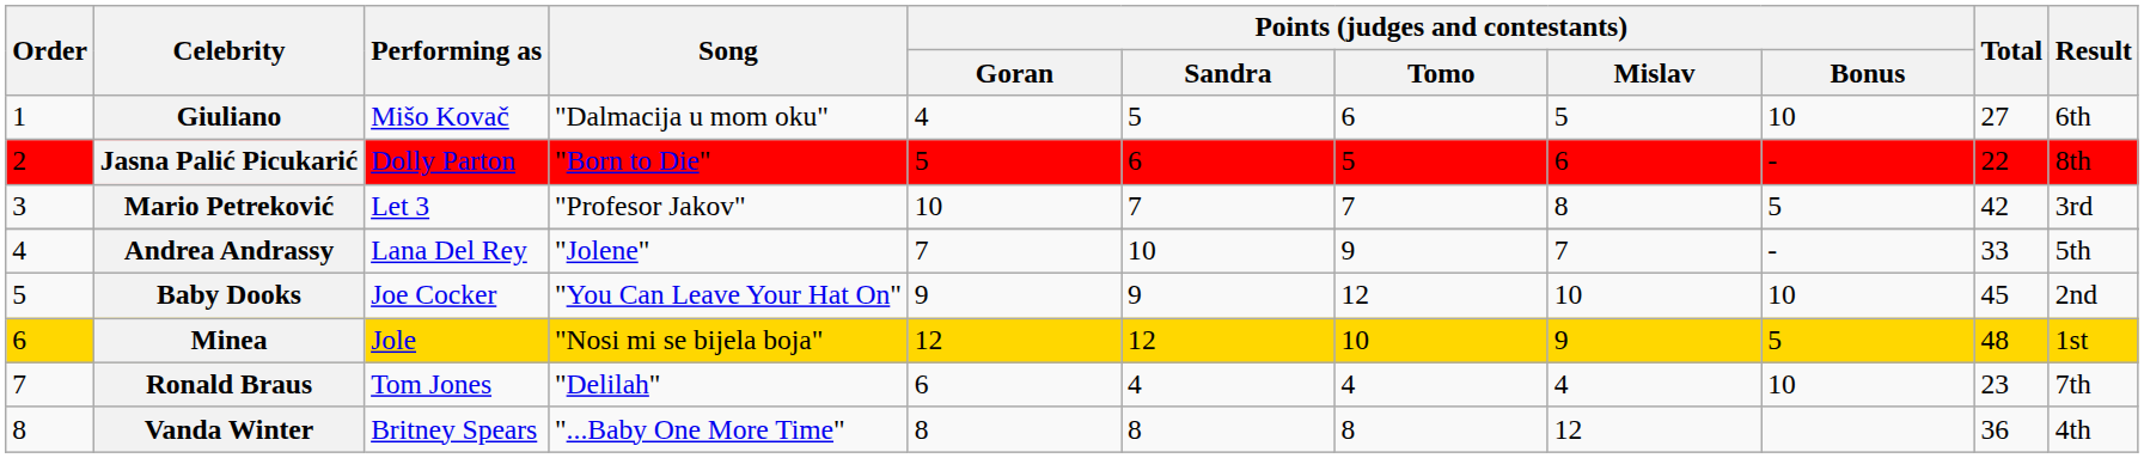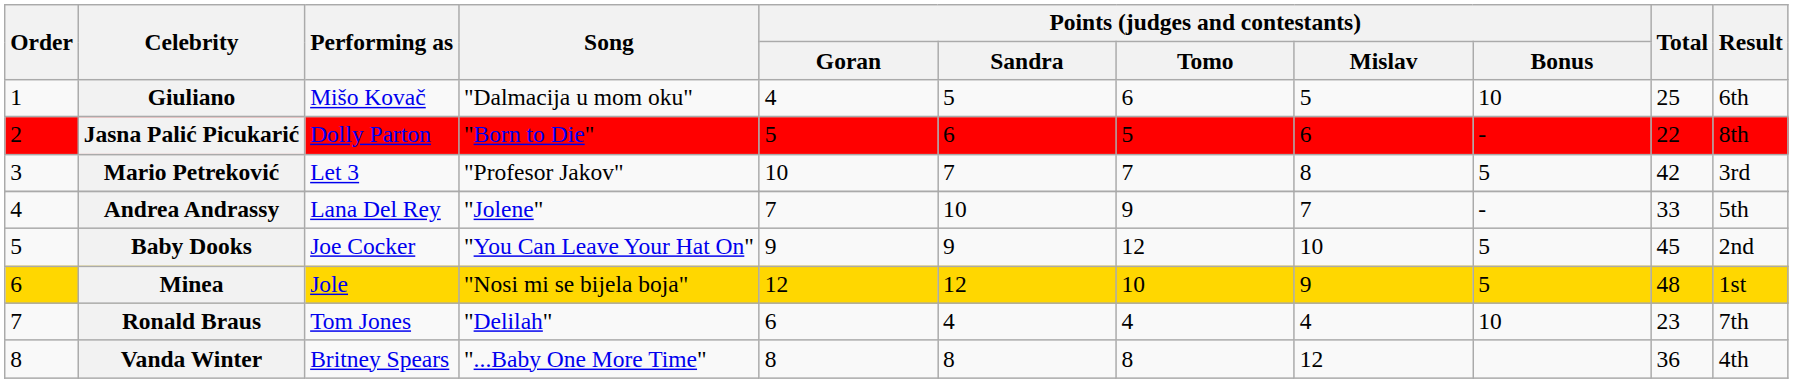Giuliano | Total: 27 -> 25
Baby Dooks | Points (judges and contestants) / Bonus: 10 -> 5
